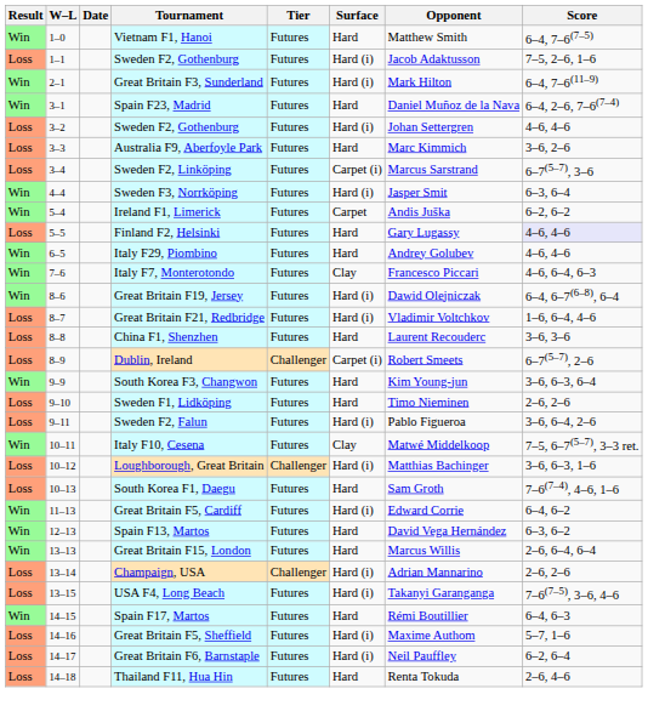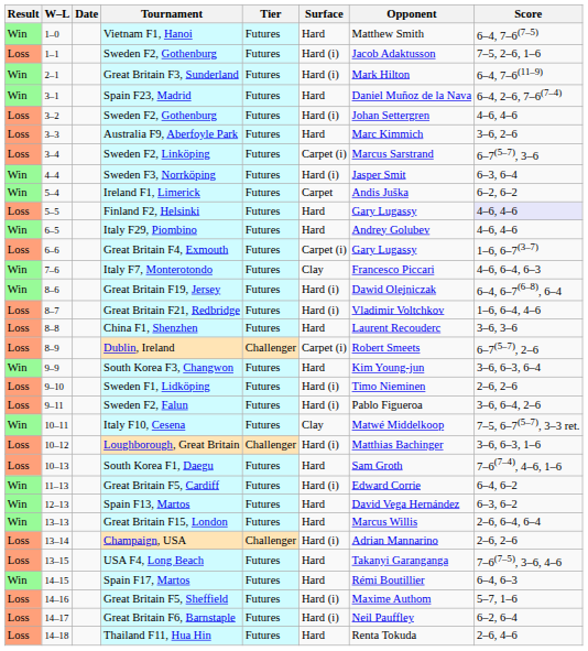+ row: Loss | 6–6 | Great Britain F4, Exmouth | Futures | Carpet (i) | Gary Lugassy | 1–6, 6–7(3–7)
Sweden F1, Lidköping | Surface: Hard -> Hard (i)
USA F4, Long Beach | Surface: Hard (i) -> Hard
